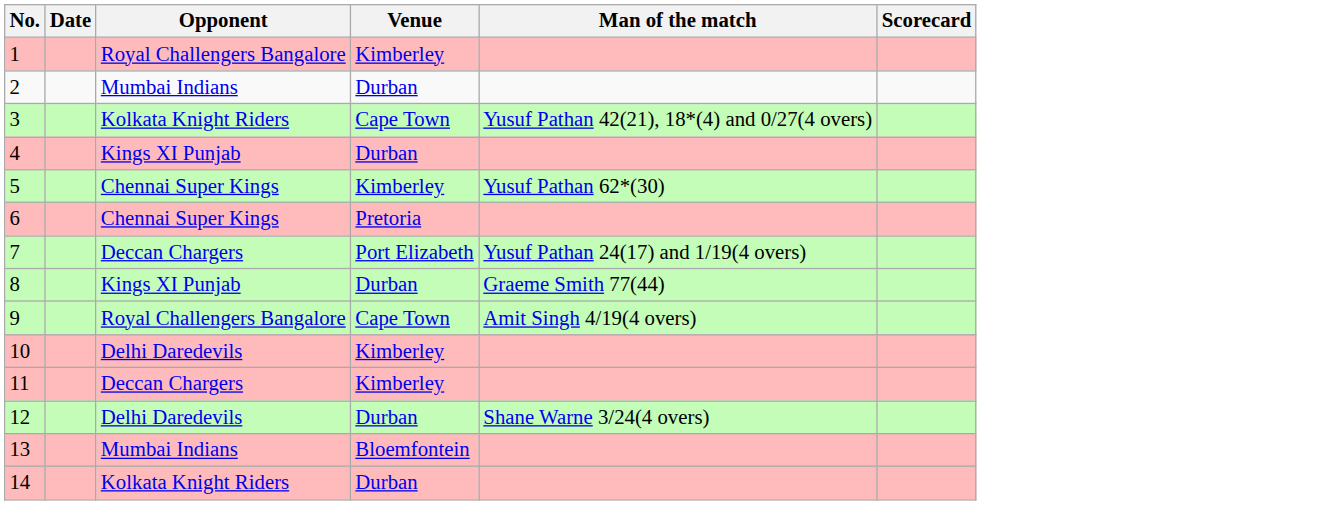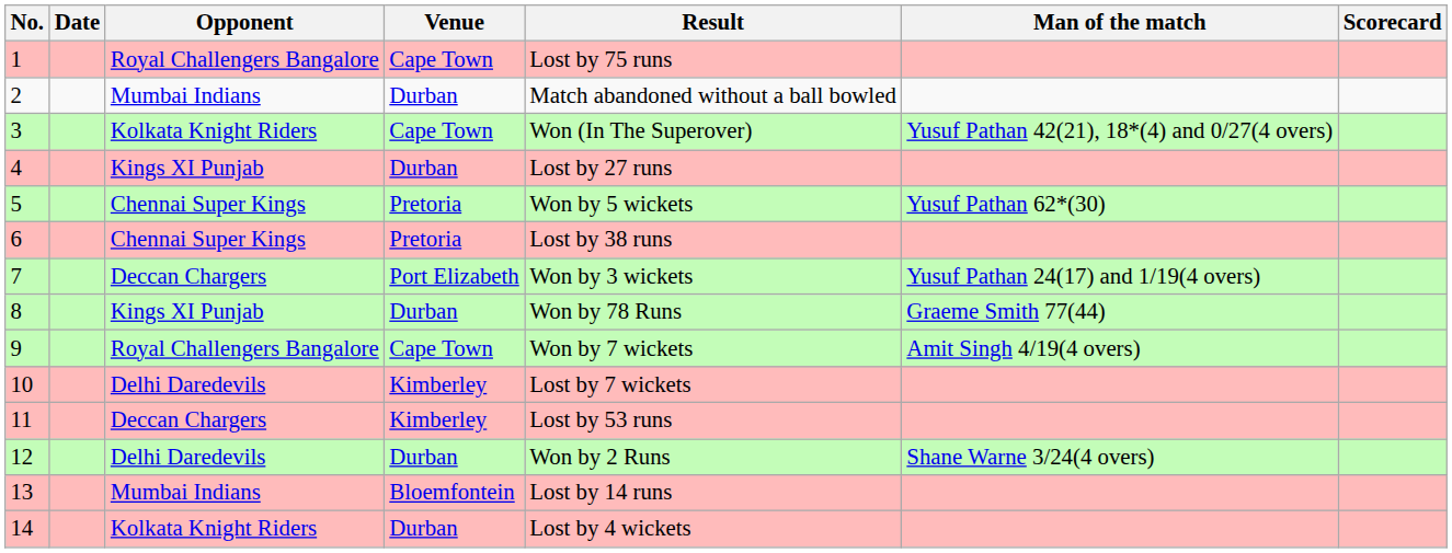+ column: Result | Lost by 75 runs | Match abandoned without a ball bowled | Won (In The Superover) | Lost by 27 runs | Won by 5 wickets | Lost by 38 runs | Won by 3 wickets | Won by 78 Runs | Won by 7 wickets | Lost by 7 wickets | Lost by 53 runs | Won by 2 Runs | Lost by 14 runs | Lost by 4 wickets
1 | Venue: Kimberley -> Cape Town
5 | Venue: Kimberley -> Pretoria
